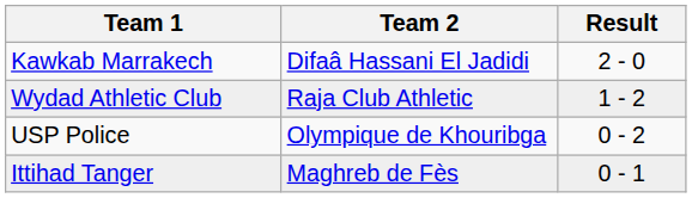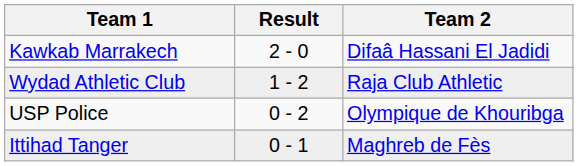columns swapped: Team 2 <-> Result
